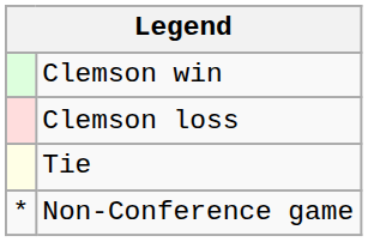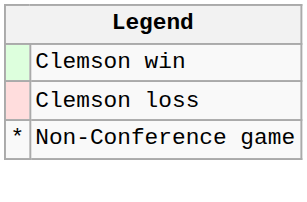- row: Tie
